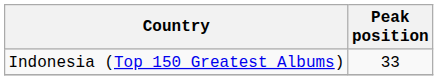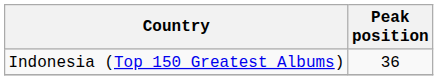Indonesia (Top 150 Greatest Albums) | Peak position: 33 -> 36
